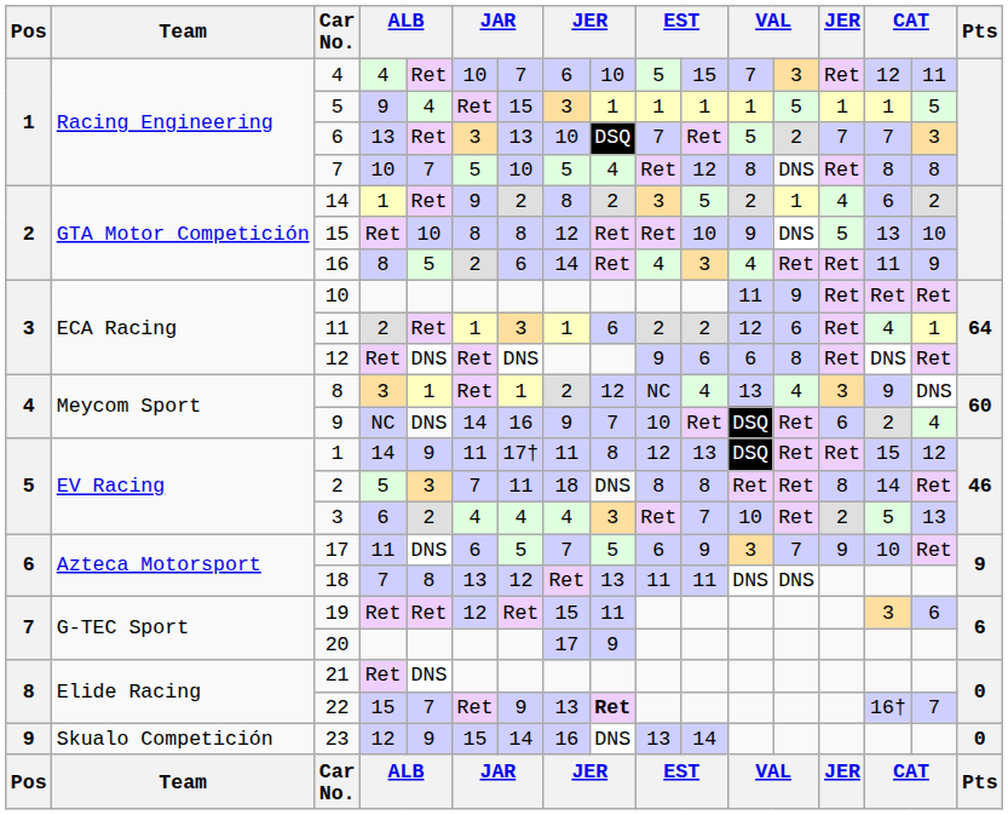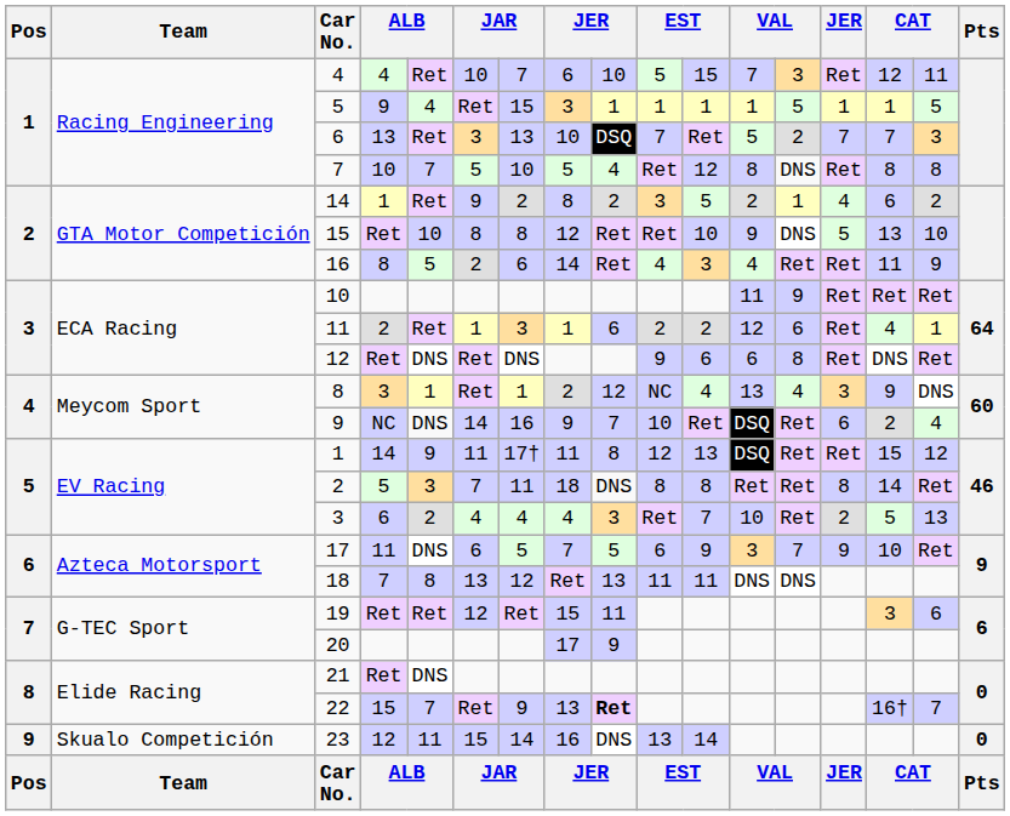23 | column 5: 9 -> 11
